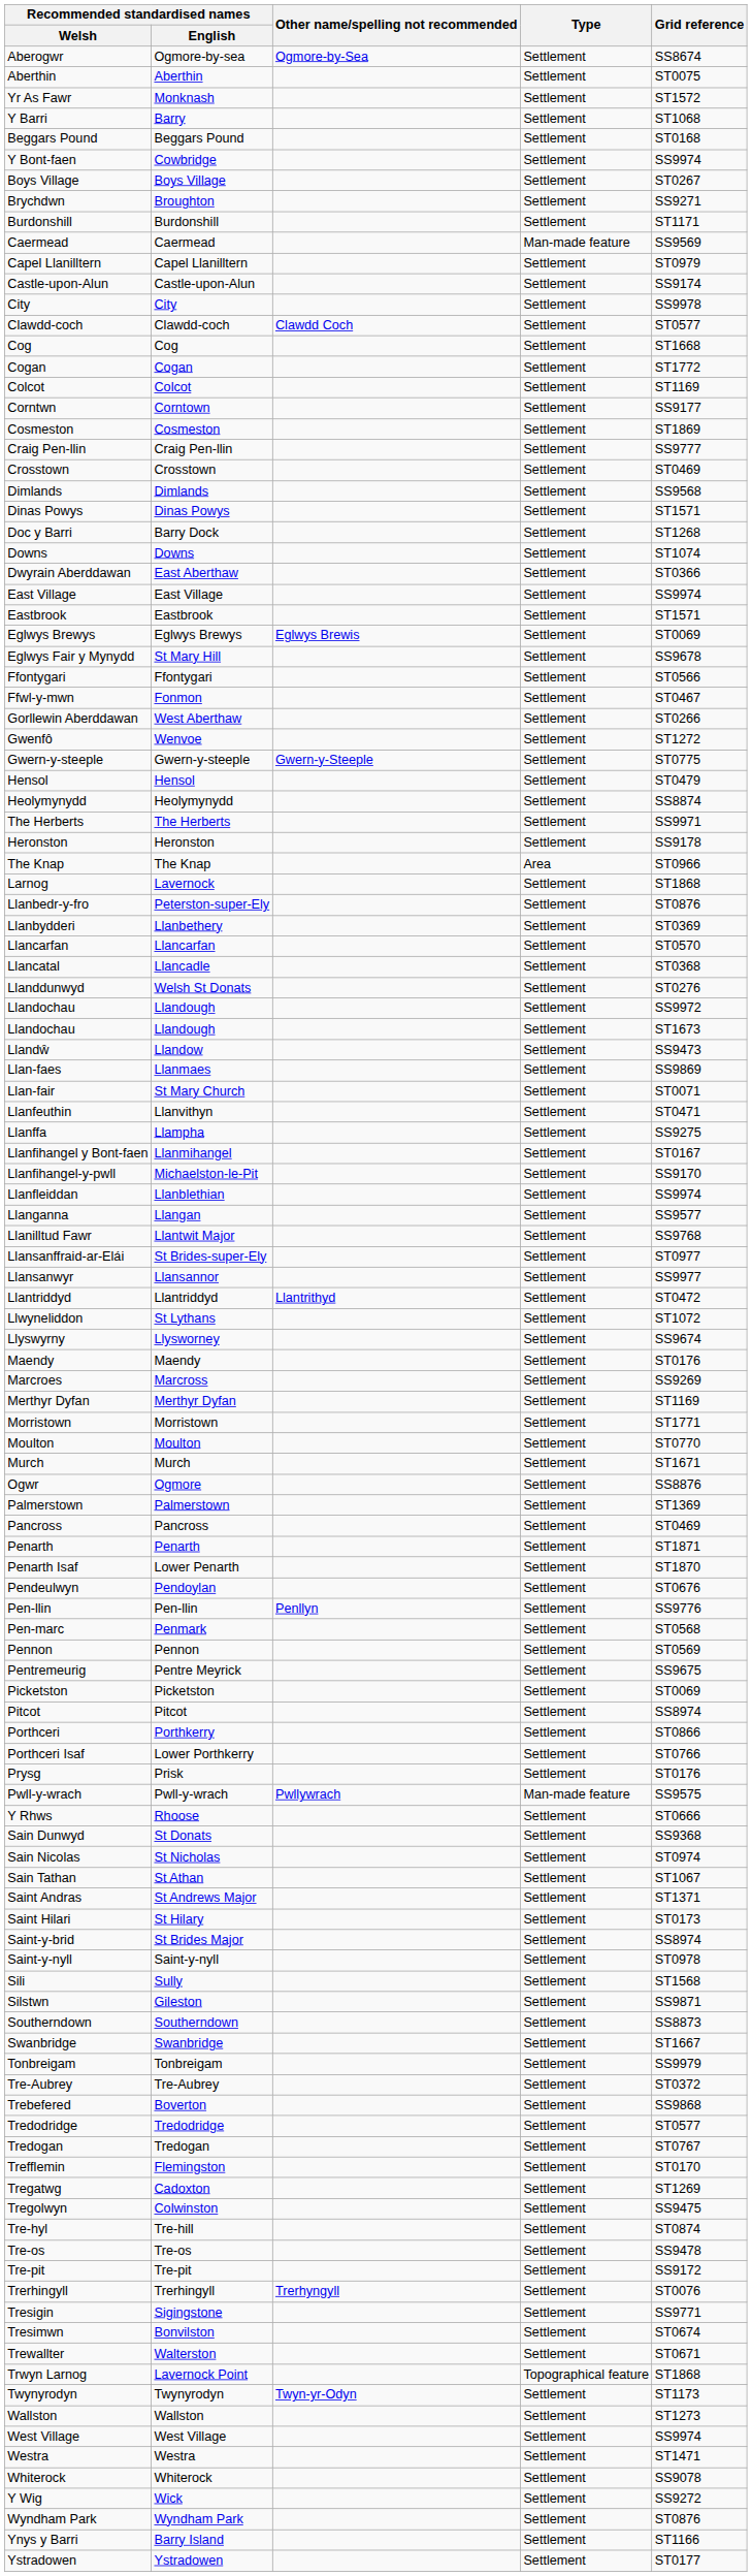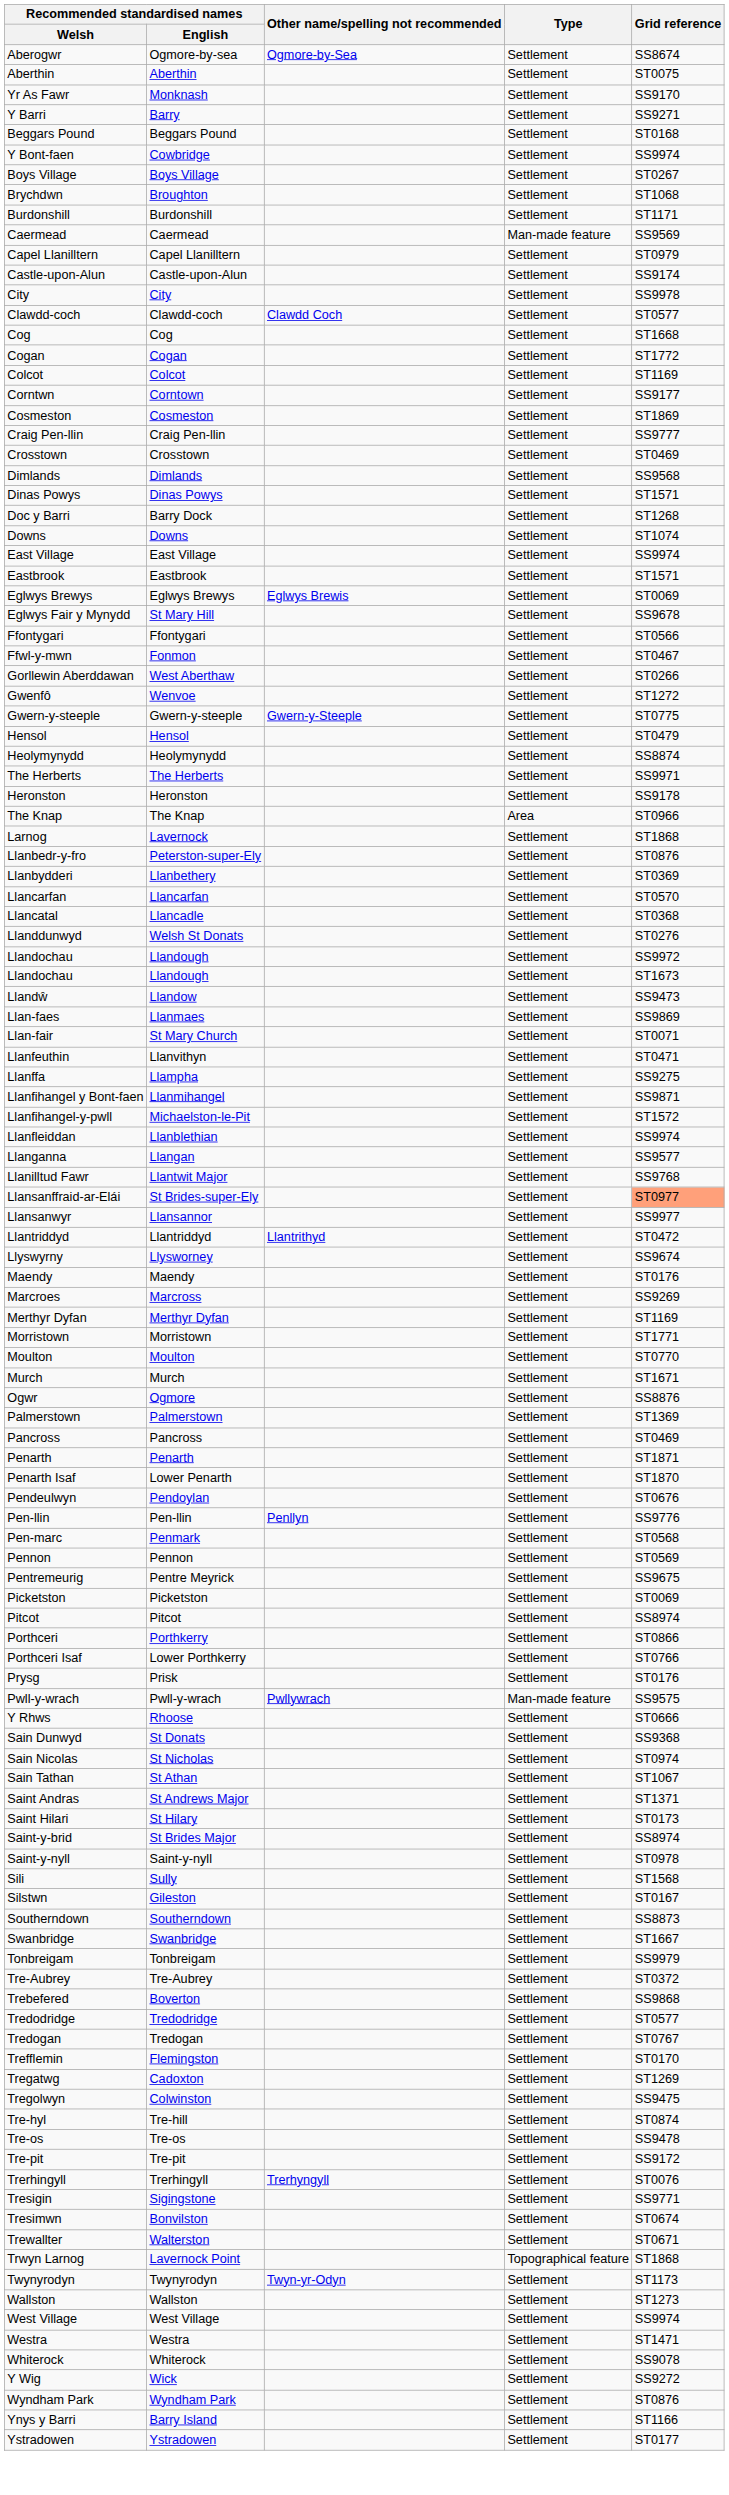Yr As Fawr | Grid reference: ST1572 -> SS9170
Y Barri | Grid reference: ST1068 -> SS9271
Brychdwn | Grid reference: SS9271 -> ST1068
- row: Dwyrain Aberddawan | East Aberthaw | Settlement | ST0366
Llanfihangel y Bont-faen | Grid reference: ST0167 -> SS9871
Llanfihangel-y-pwll | Grid reference: SS9170 -> ST1572
Llansanffraid-ar-Elái | Grid reference: no background -> lightsalmon background
- row: Llwyneliddon | St Lythans | Settlement | ST1072
Silstwn | Grid reference: SS9871 -> ST0167
